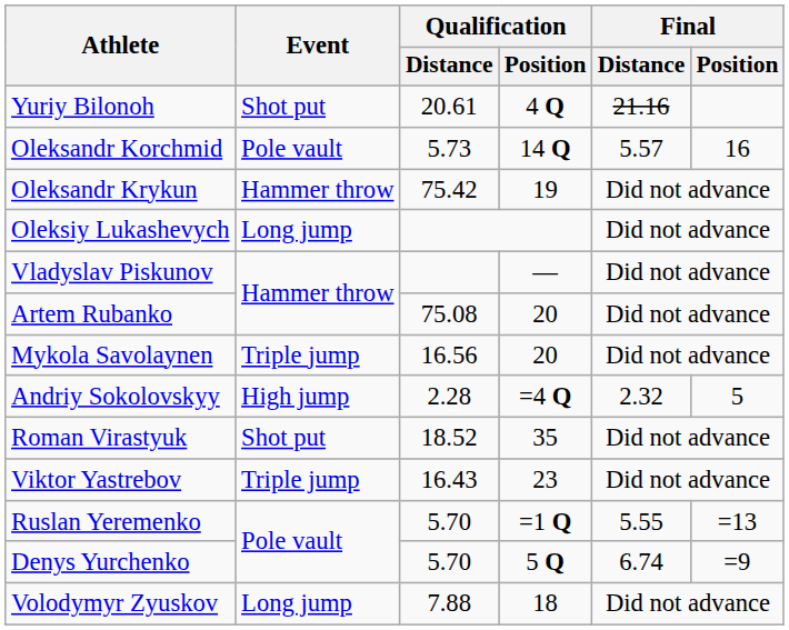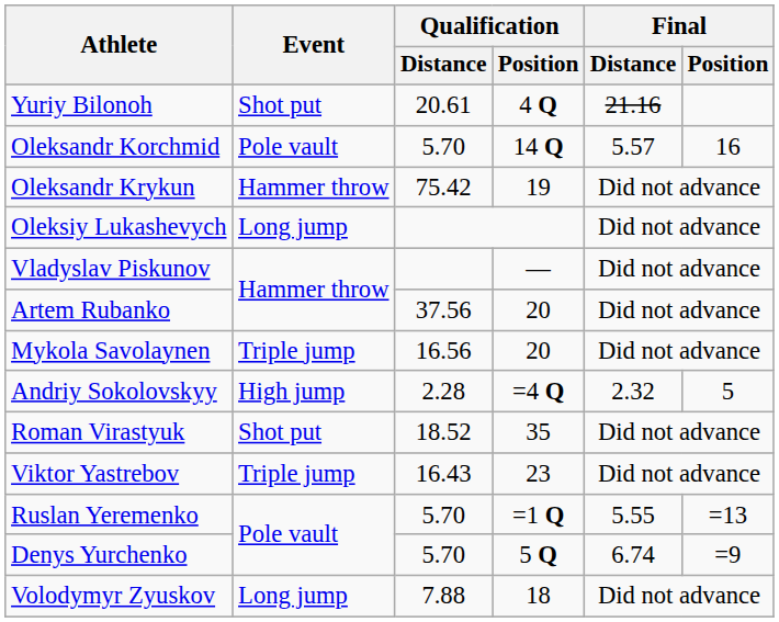Oleksandr Korchmid | Qualification / Distance: 5.73 -> 5.70
Artem Rubanko | Qualification / Distance: 75.08 -> 37.56
